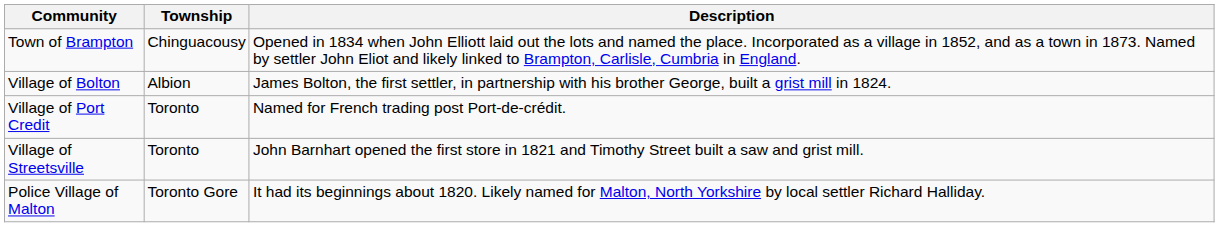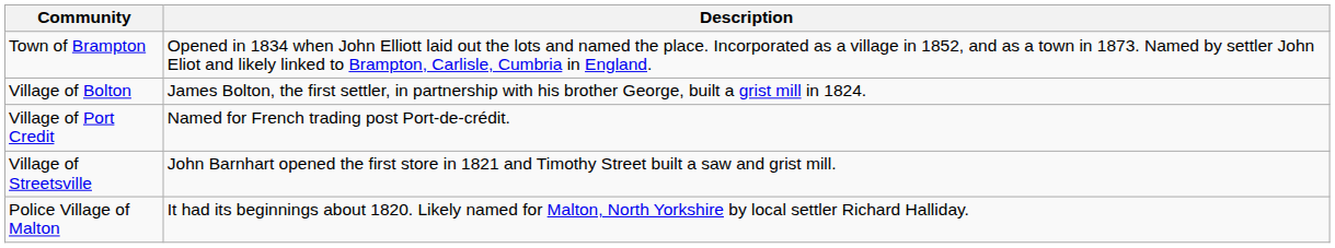- column: Township | Chinguacousy | Albion | Toronto | Toronto | Toronto Gore
